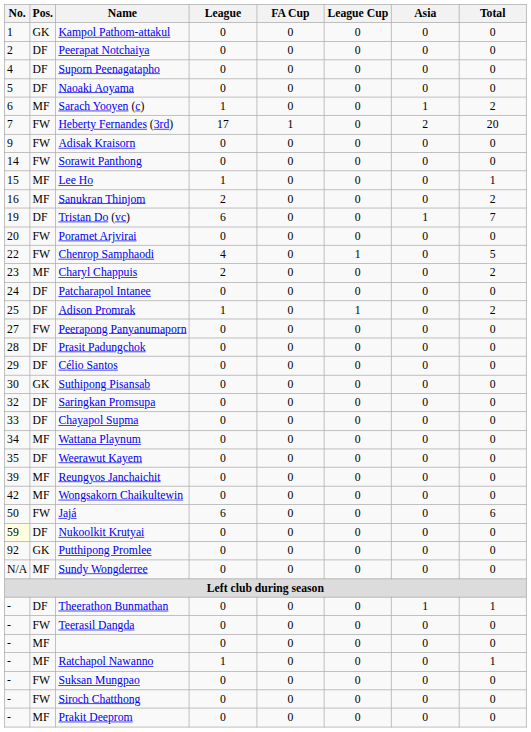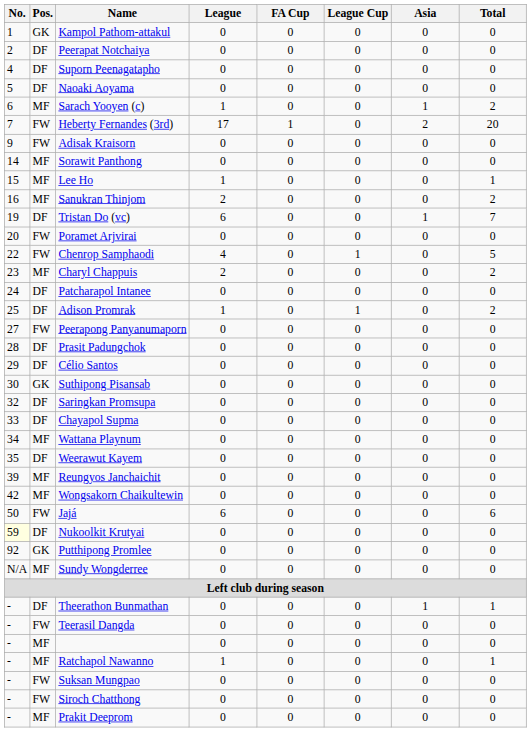Sorawit Panthong | Pos.: FW -> MF
